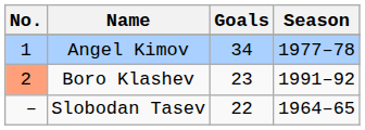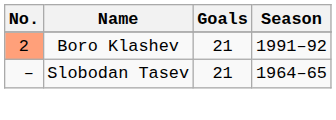- row: 1 | Angel Kimov | 34 | 1977–78
Boro Klashev | Goals: 23 -> 21
Slobodan Tasev | Goals: 22 -> 21
